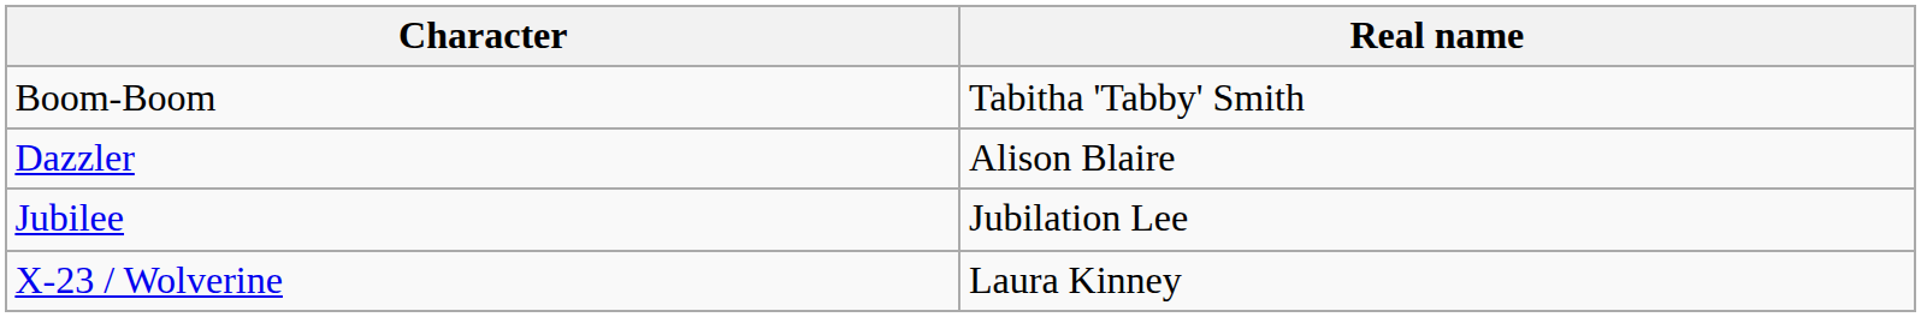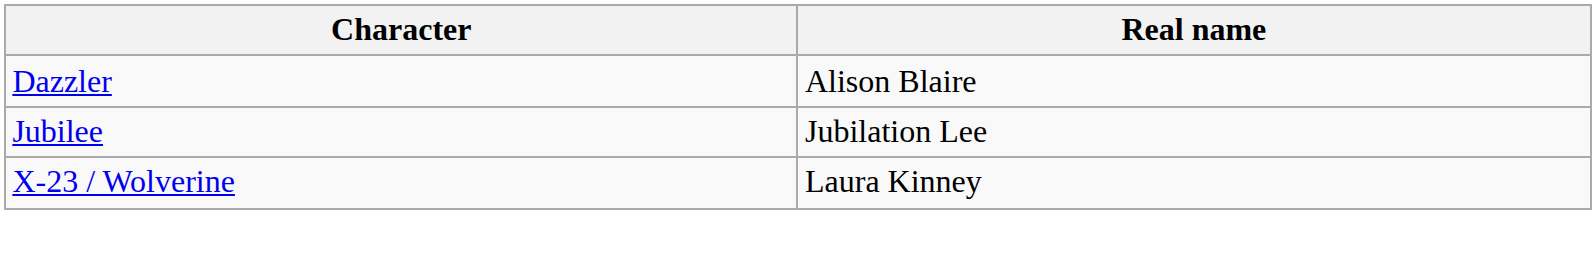- row: Boom-Boom | Tabitha 'Tabby' Smith
